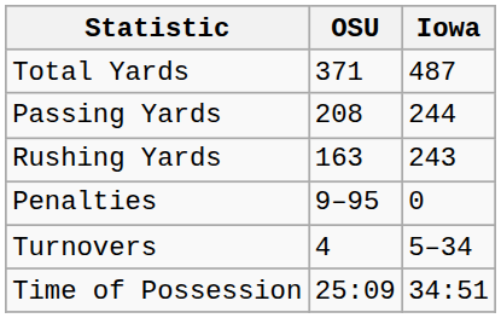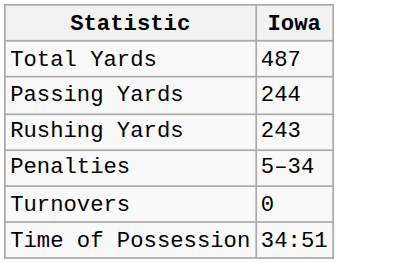- column: OSU | 371 | 208 | 163 | 9–95 | 4 | 25:09
Penalties | Iowa: 0 -> 5–34
Turnovers | Iowa: 5–34 -> 0
